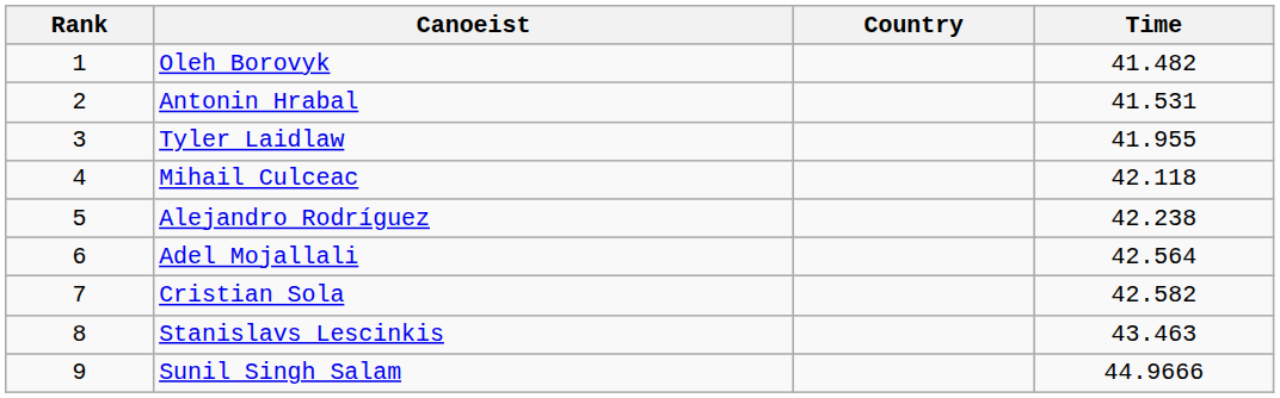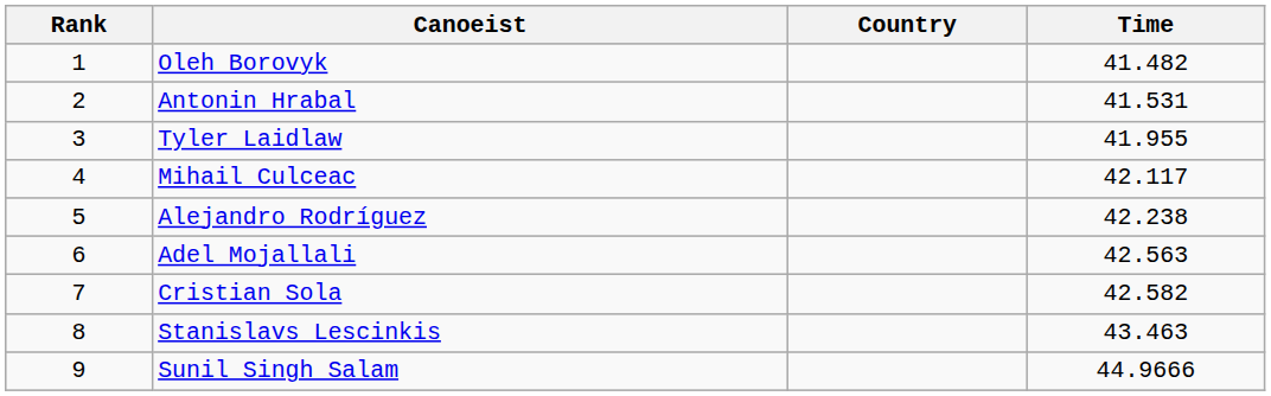Mihail Culceac | Time: 42.118 -> 42.117
Adel Mojallali | Time: 42.564 -> 42.563
